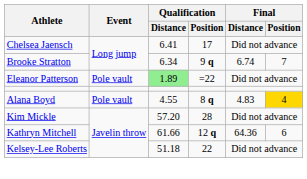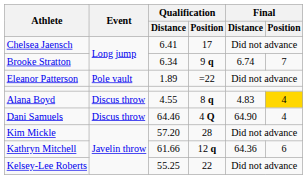Eleanor Patterson | Qualification / Distance: lightgreen background -> no background
Alana Boyd | Event: Pole vault -> Discus throw
+ row: Dani Samuels | Discus throw | 64.46 | 4 Q | 64.90 | 4
Kelsey-Lee Roberts | Qualification / Distance: 51.18 -> 55.25
